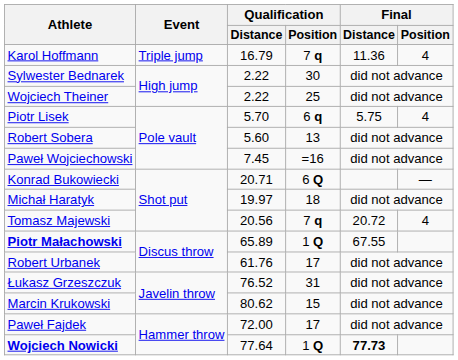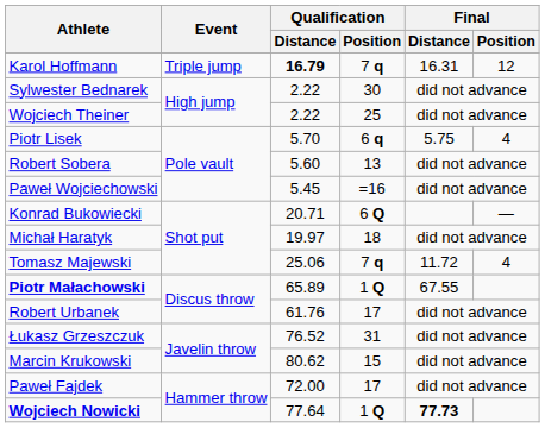Karol Hoffmann | Qualification / Distance: normal -> bold
Karol Hoffmann | Final / Distance: 11.36 -> 16.31
Karol Hoffmann | Final / Position: 4 -> 12
Paweł Wojciechowski | Qualification / Distance: 7.45 -> 5.45
Tomasz Majewski | Qualification / Distance: 20.56 -> 25.06
Tomasz Majewski | Final / Distance: 20.72 -> 11.72
